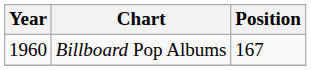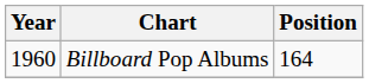Billboard Pop Albums | Position: 167 -> 164
